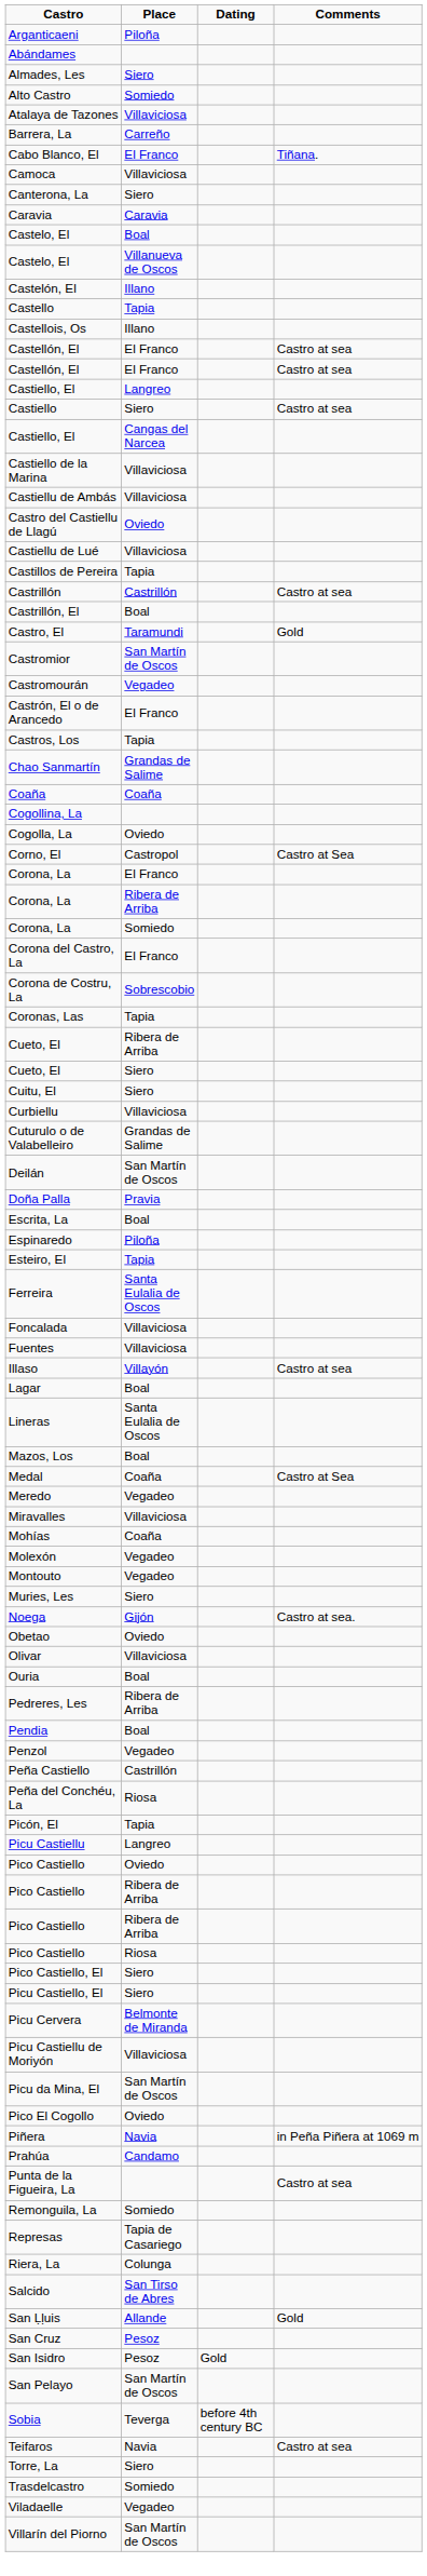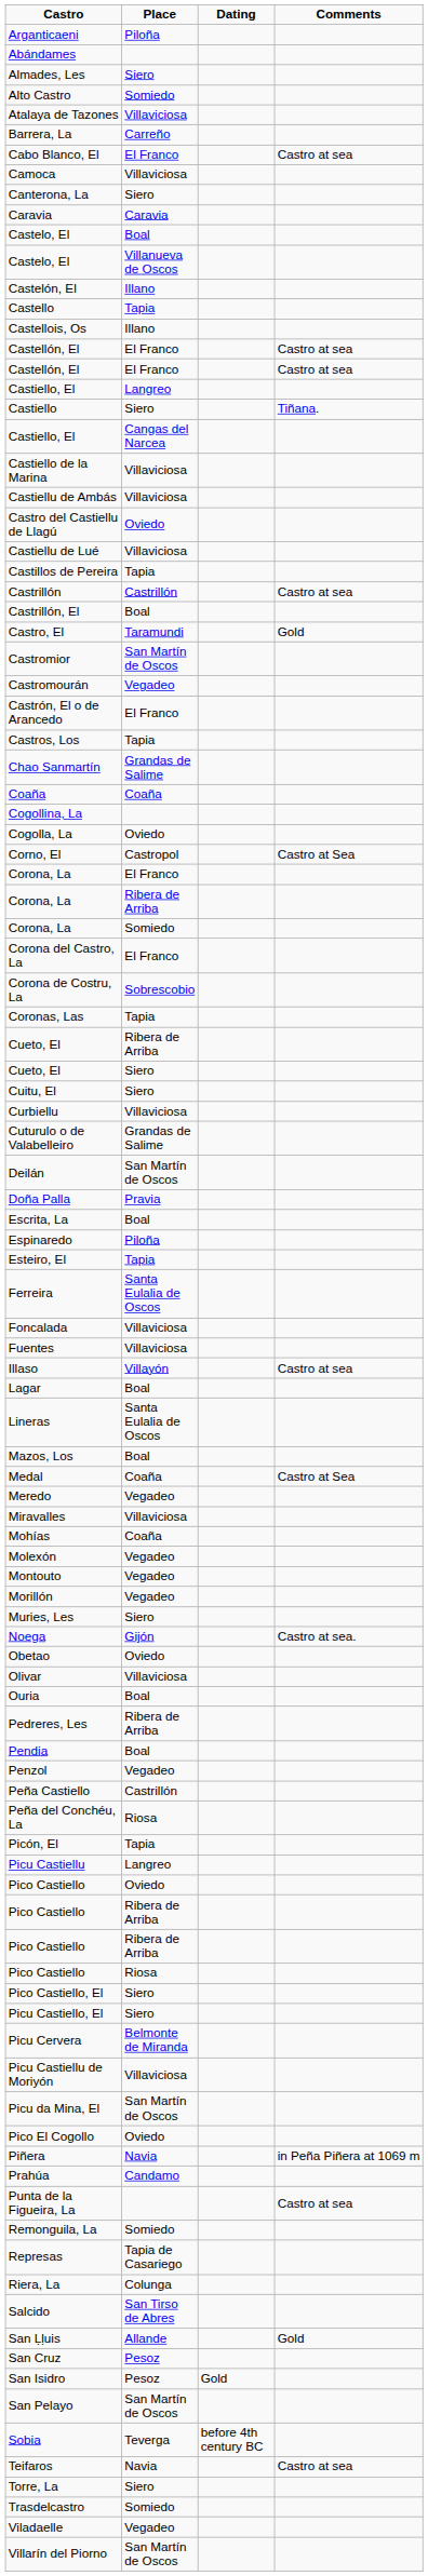Cabo Blanco, El | column 4: Tiñana. -> Castro at sea
Castiello | column 4: Castro at sea -> Tiñana.
+ row: Morillón | Vegadeo
